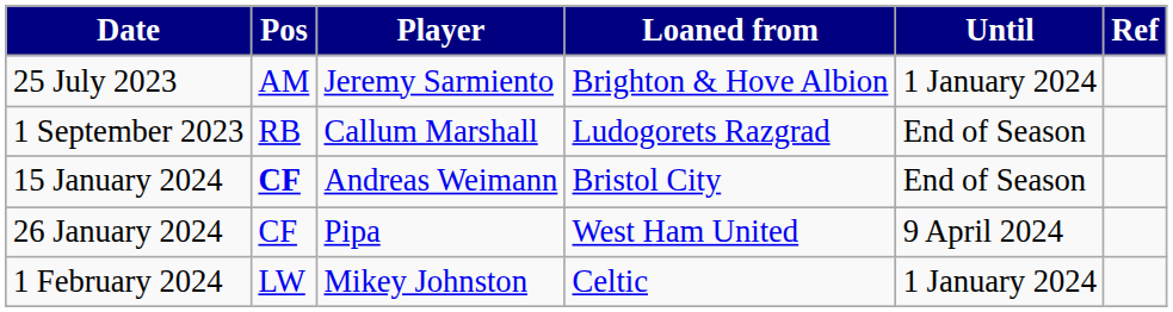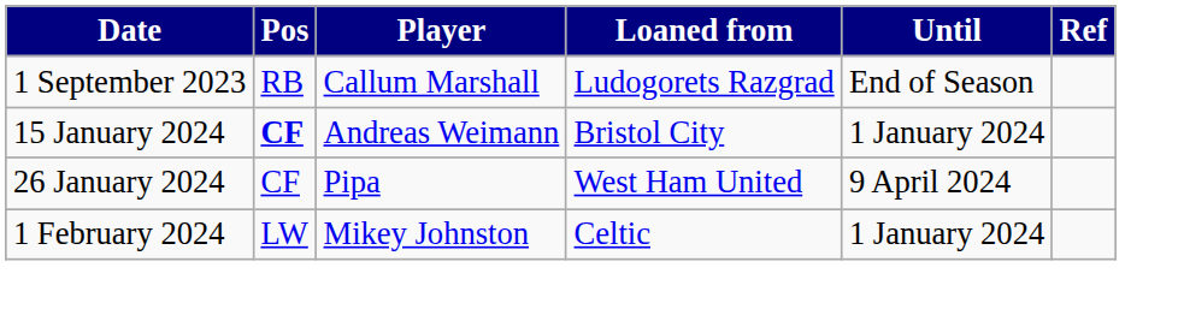- row: 25 July 2023 | AM | Jeremy Sarmiento | Brighton & Hove Albion | 1 January 2024
15 January 2024 | Until: End of Season -> 1 January 2024
